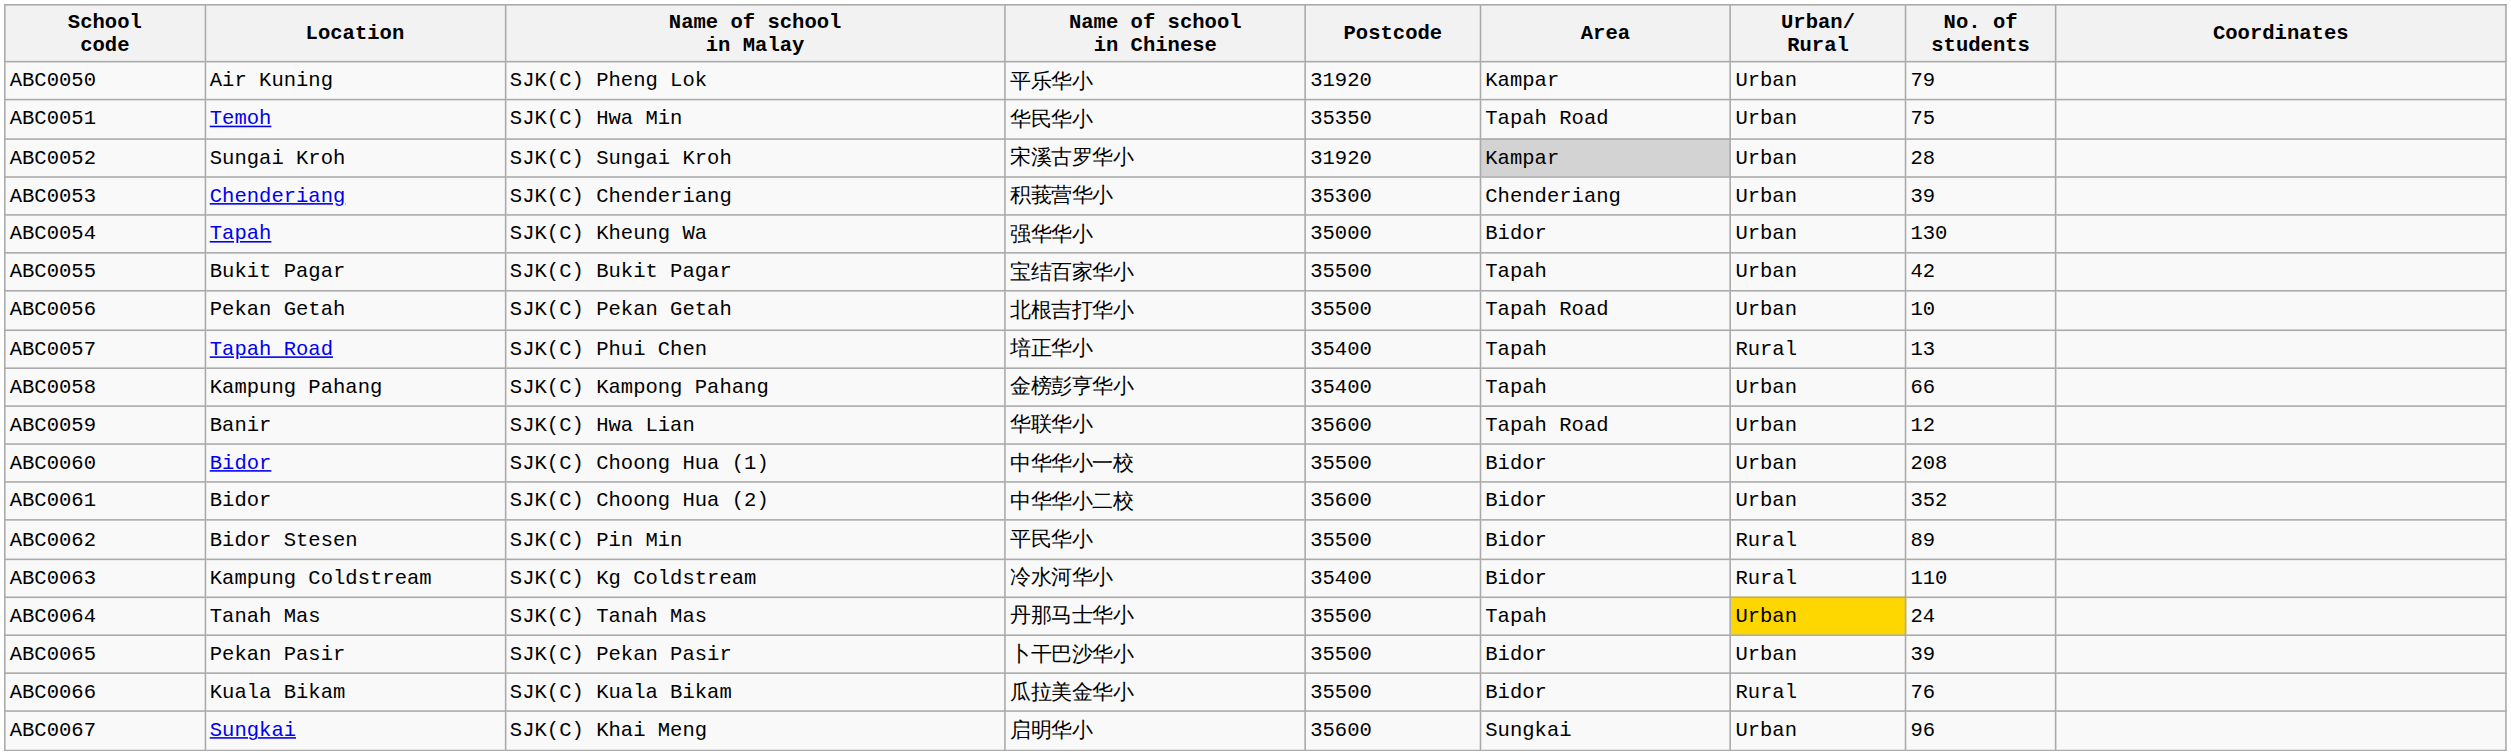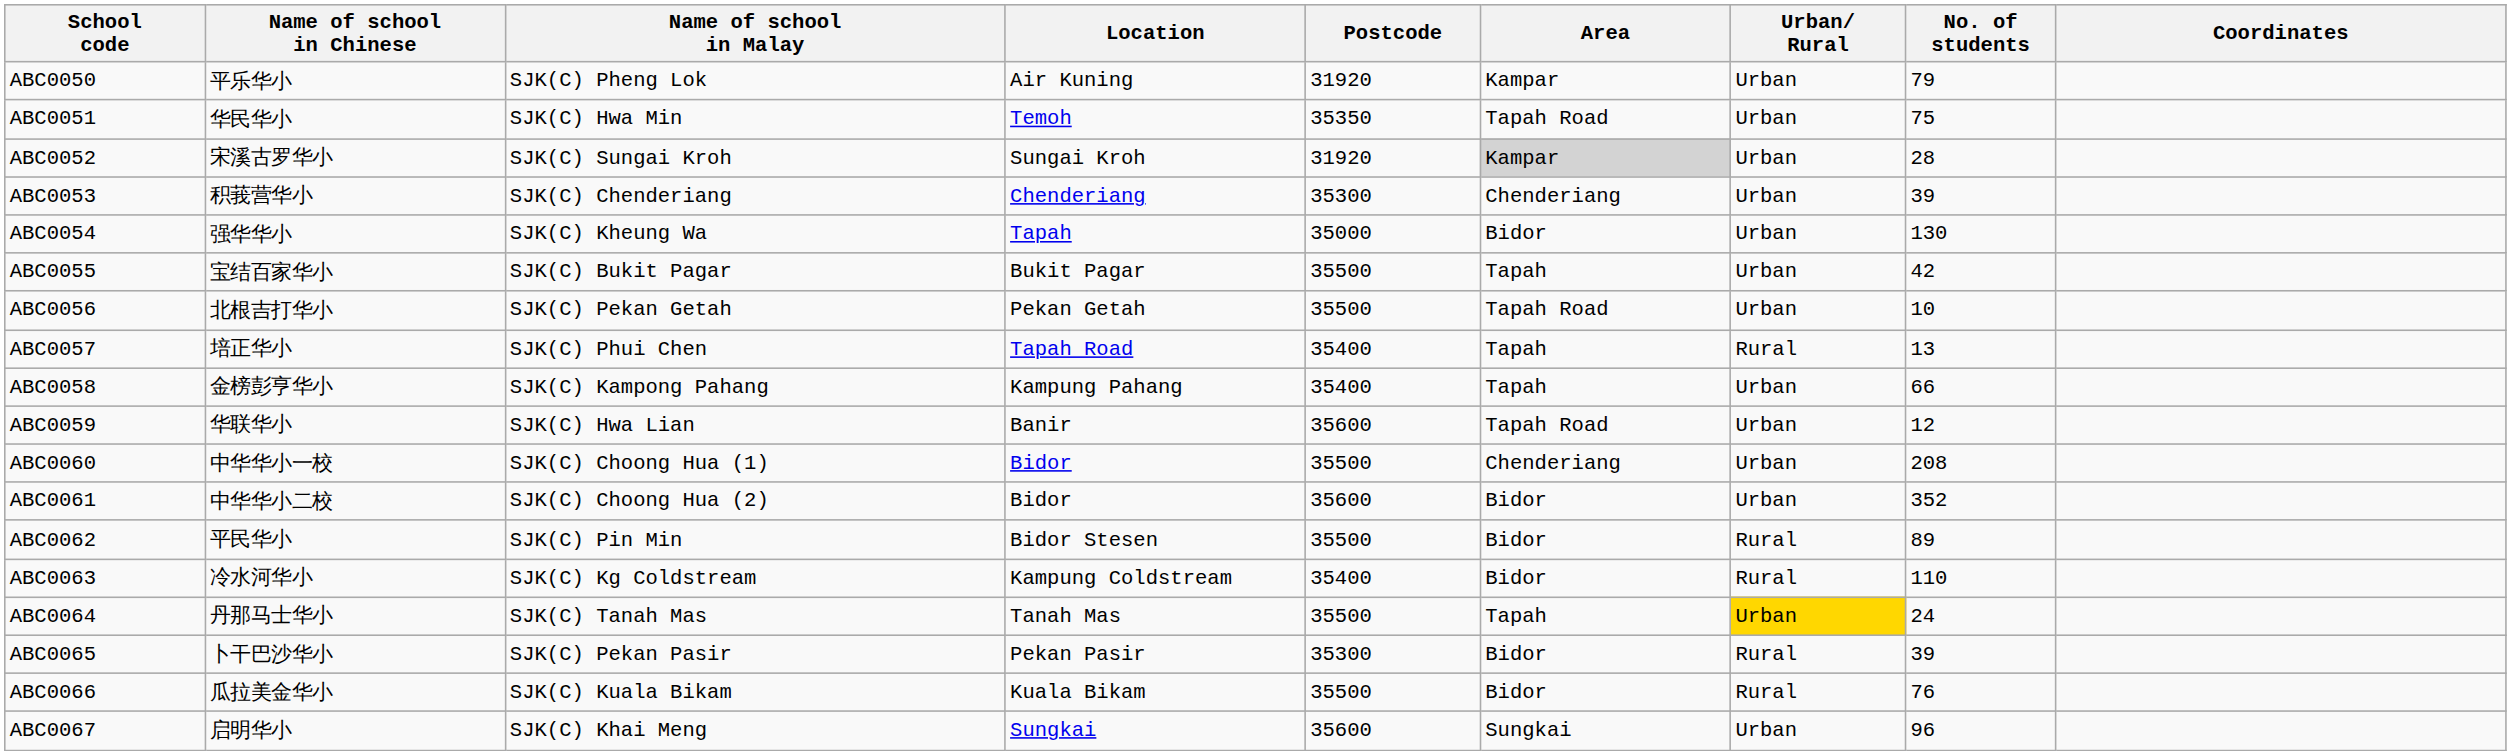columns swapped: Location <-> Name of school in Chinese
ABC0060 | Area: Bidor -> Chenderiang
ABC0065 | Postcode: 35500 -> 35300
ABC0065 | Urban/ Rural: Urban -> Rural
